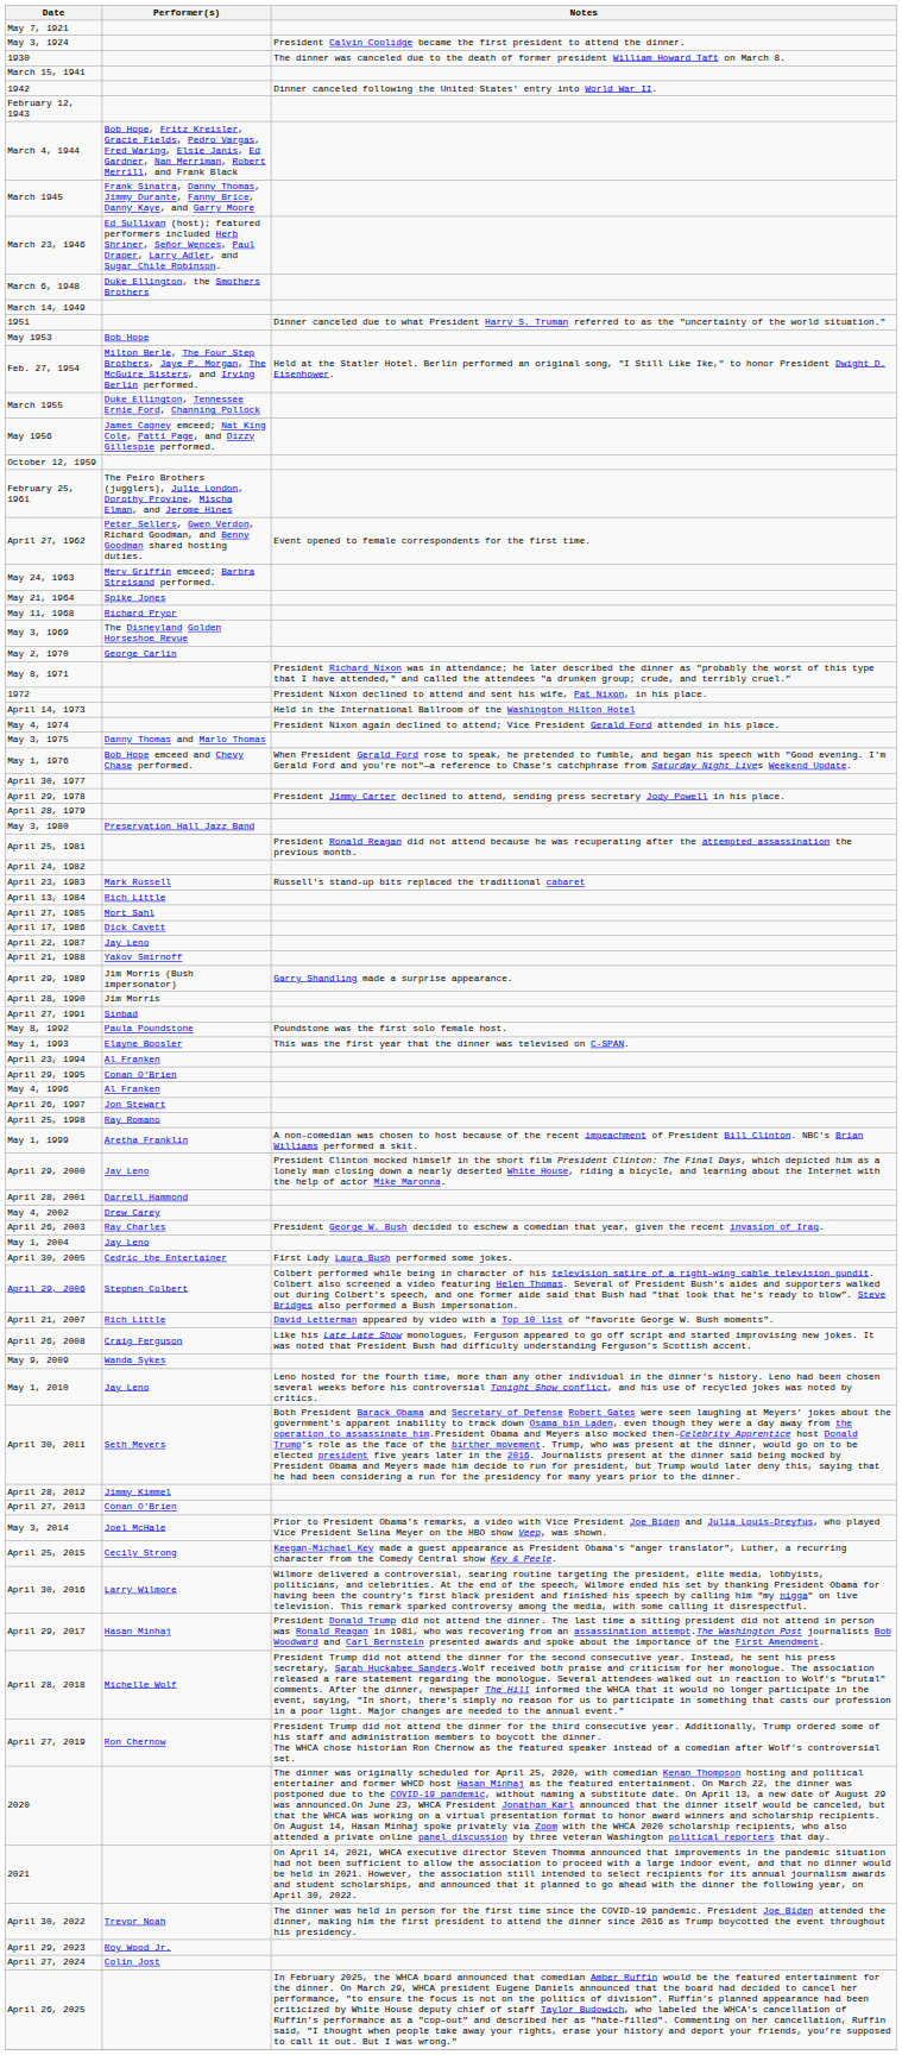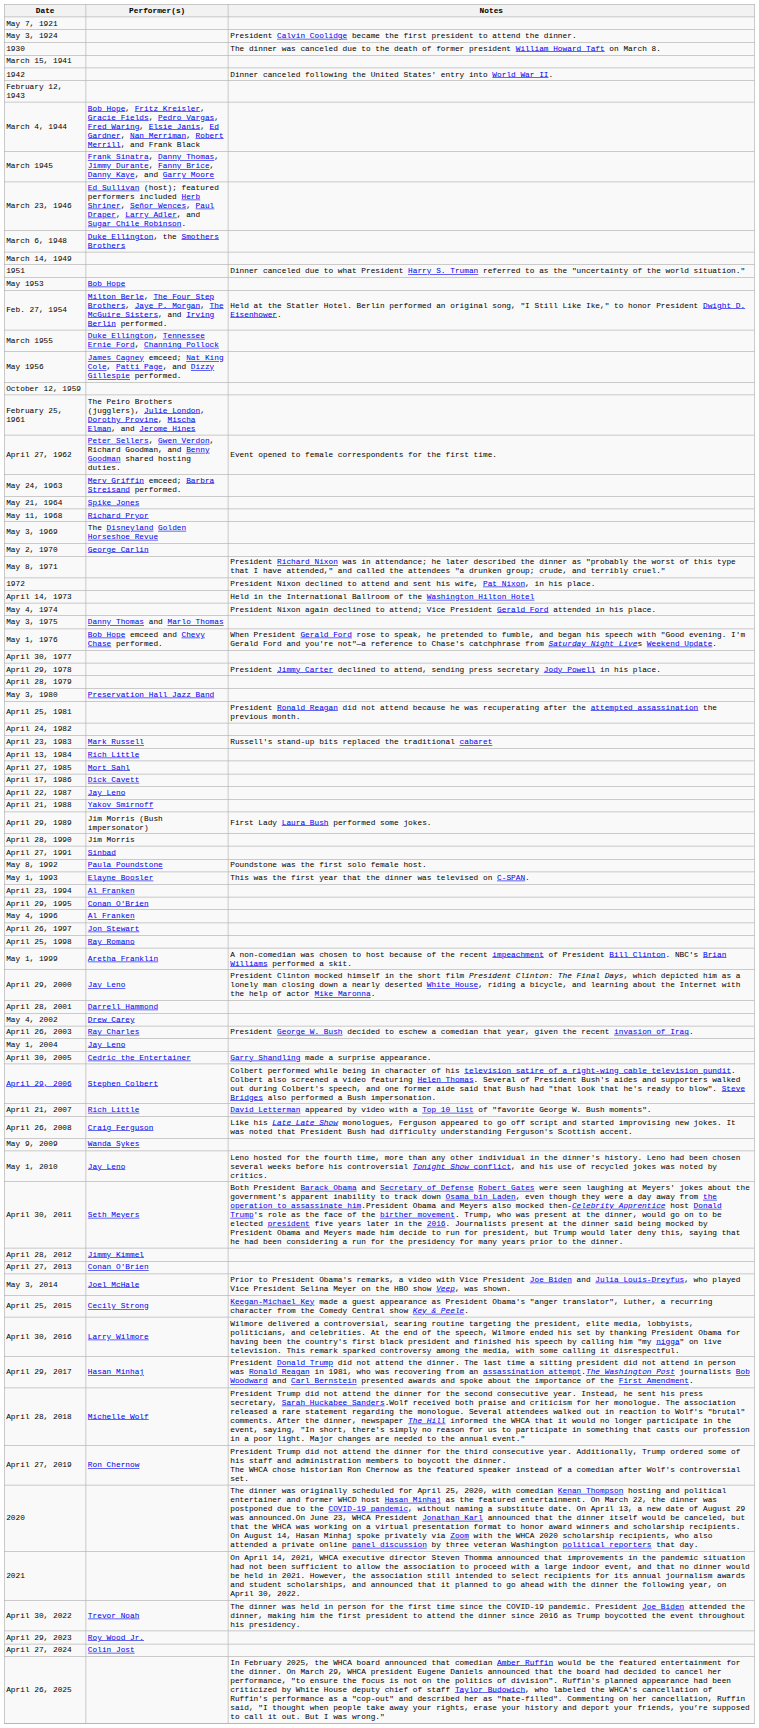April 29, 1989 | Notes: Garry Shandling made a surprise appearance. -> First Lady Laura Bush performed some jokes.
April 30, 2005 | Notes: First Lady Laura Bush performed some jokes. -> Garry Shandling made a surprise appearance.
